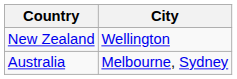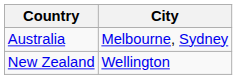rows swapped: Australia <-> New Zealand
